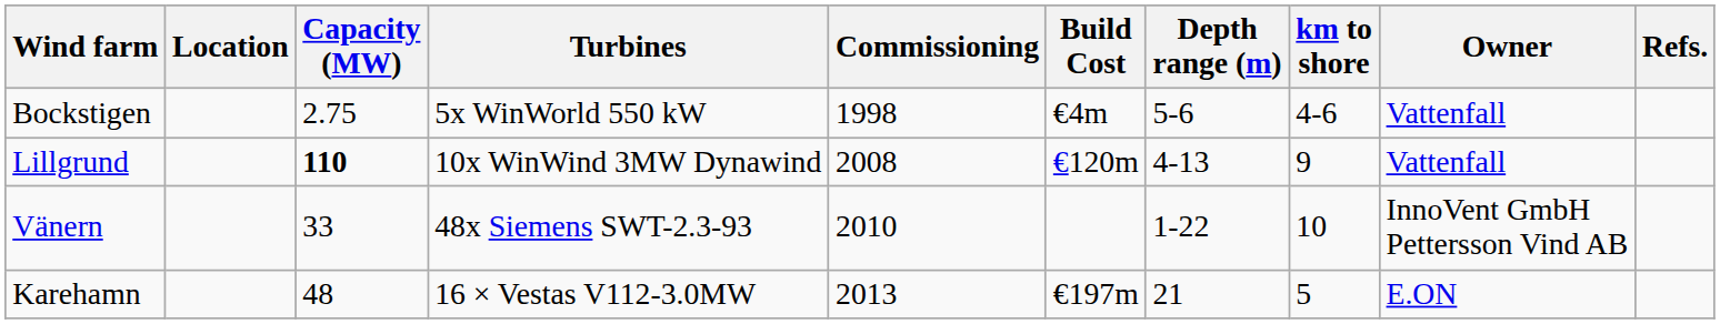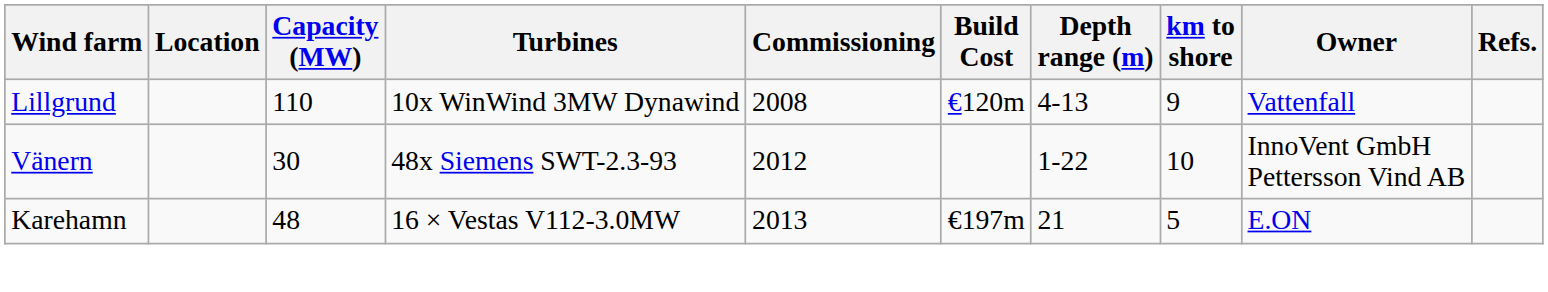- row: Bockstigen | 2.75 | 5x WinWorld 550 kW | 1998 | €4m | 5-6 | 4-6 | Vattenfall
Lillgrund | Capacity (MW): bold -> normal
Vänern | Capacity (MW): 33 -> 30
Vänern | Commissioning: 2010 -> 2012
